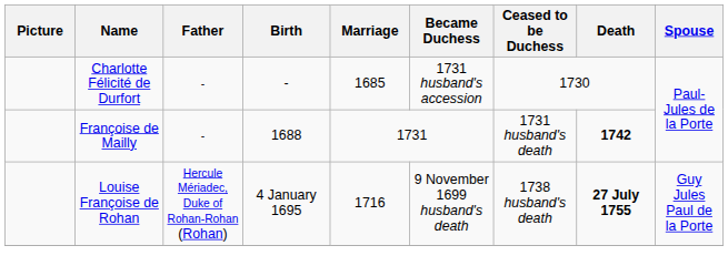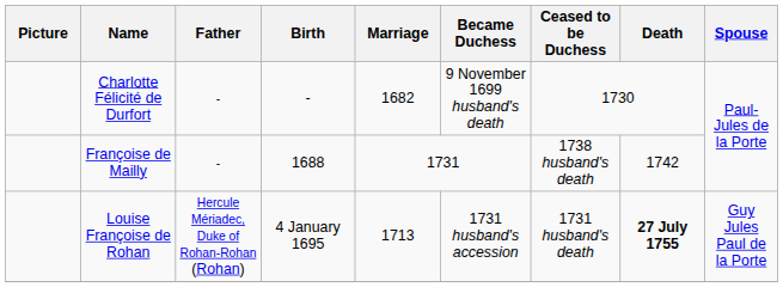Charlotte Félicité de Durfort | Marriage: 1685 -> 1682
Charlotte Félicité de Durfort | Became Duchess: 1731 husband's accession -> 9 November 1699 husband's death
Françoise de Mailly | Ceased to be Duchess: 1731 husband's death -> 1738 husband's death
Françoise de Mailly | Death: bold -> normal
Louise Françoise de Rohan | Marriage: 1716 -> 1713
Louise Françoise de Rohan | Became Duchess: 9 November 1699 husband's death -> 1731 husband's accession
Louise Françoise de Rohan | Ceased to be Duchess: 1738 husband's death -> 1731 husband's death
